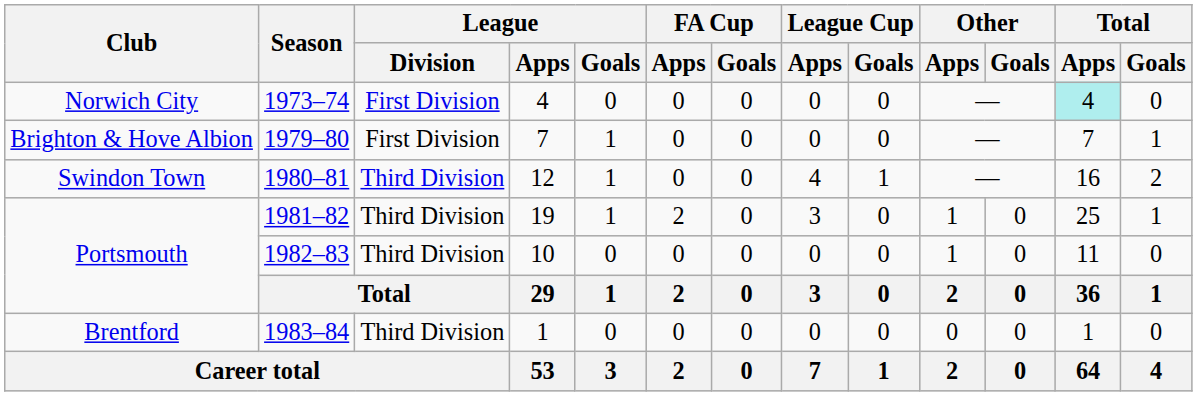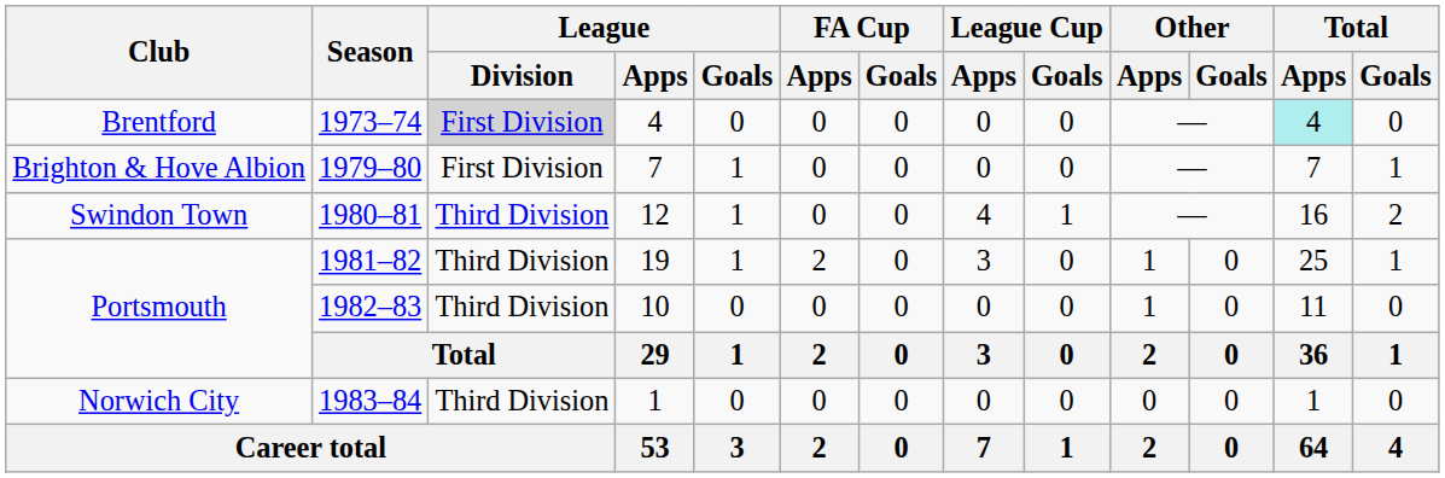1973–74 | Club: Norwich City -> Brentford
1973–74 | League / Division: no background -> lightgrey background
1983–84 | Club: Brentford -> Norwich City
